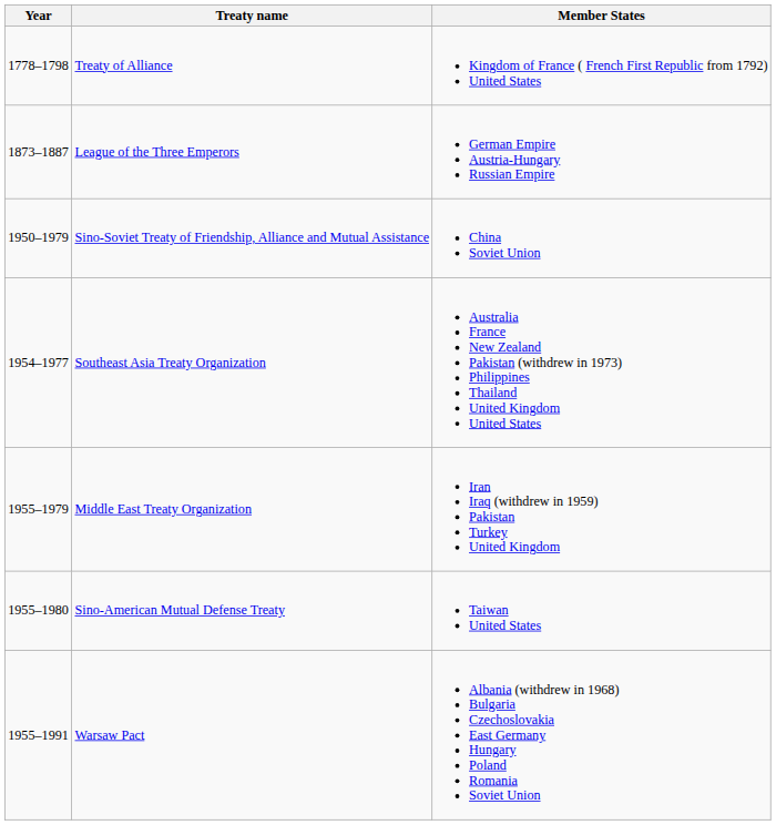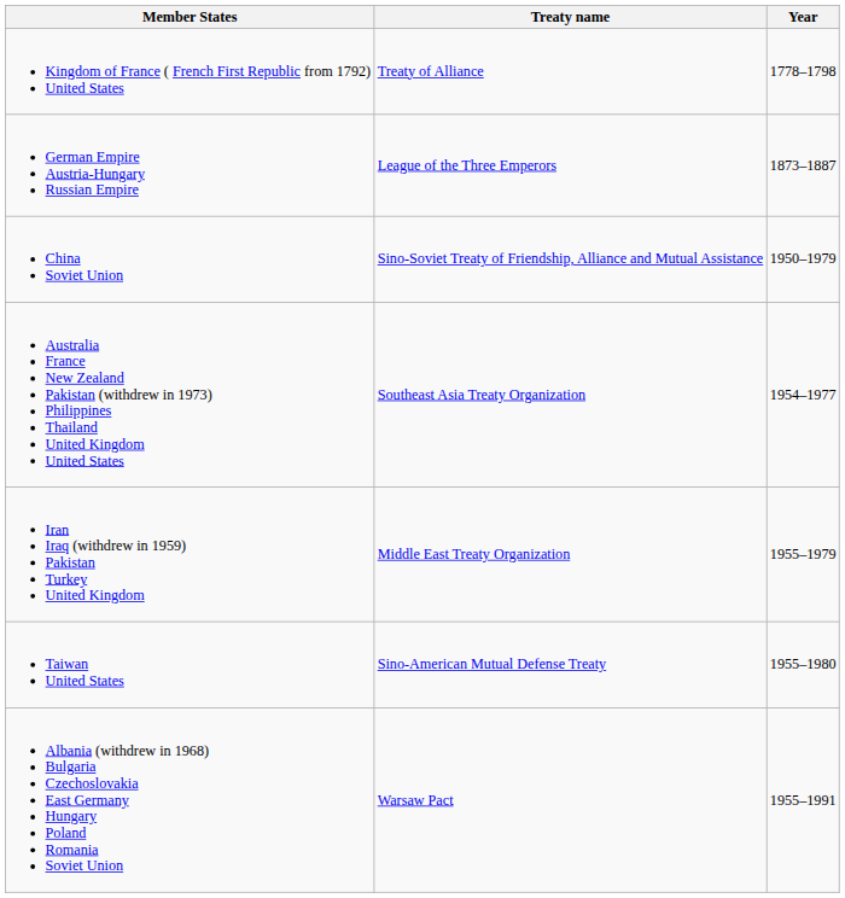columns swapped: Year <-> Member States
